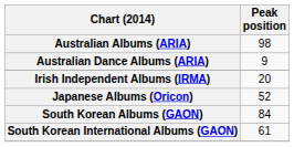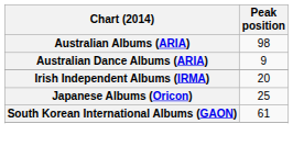Japanese Albums (Oricon) | Peak position: 52 -> 25
- row: South Korean Albums (GAON) | 84
